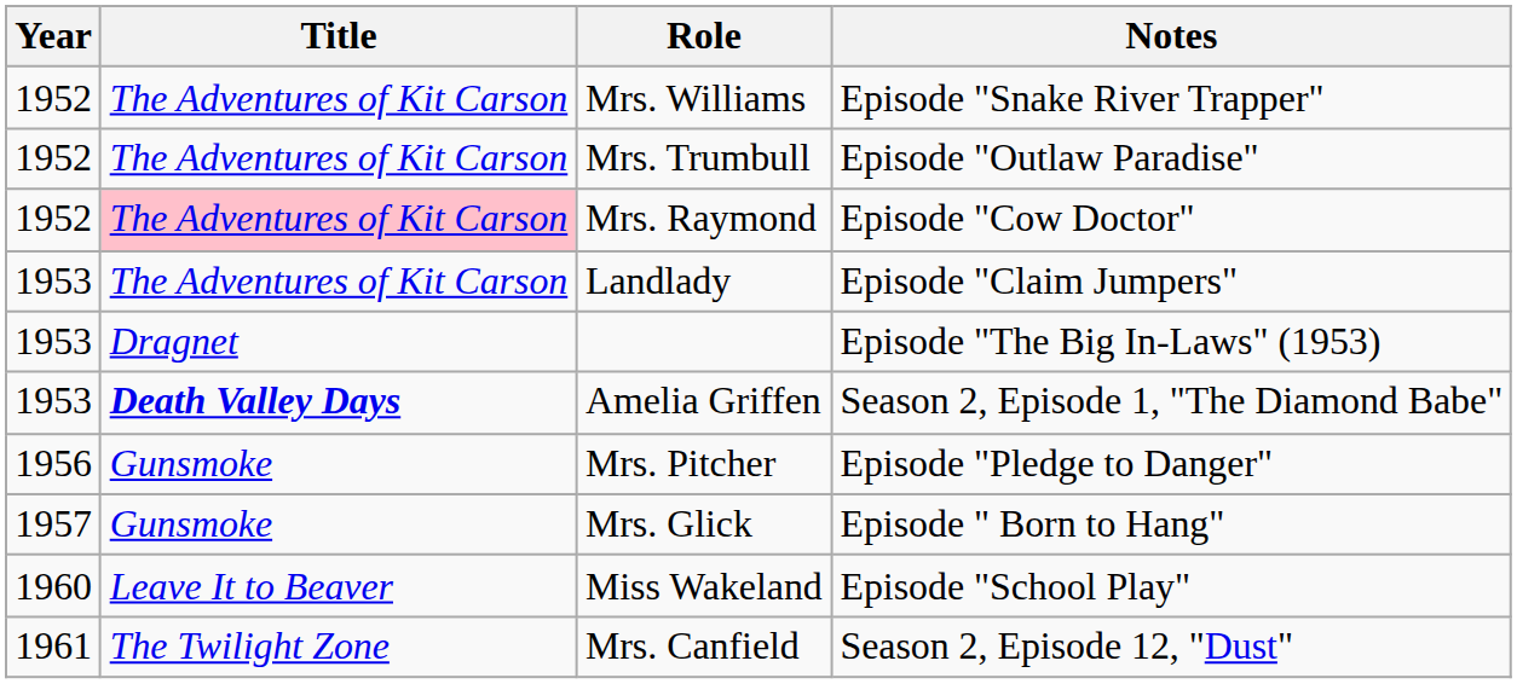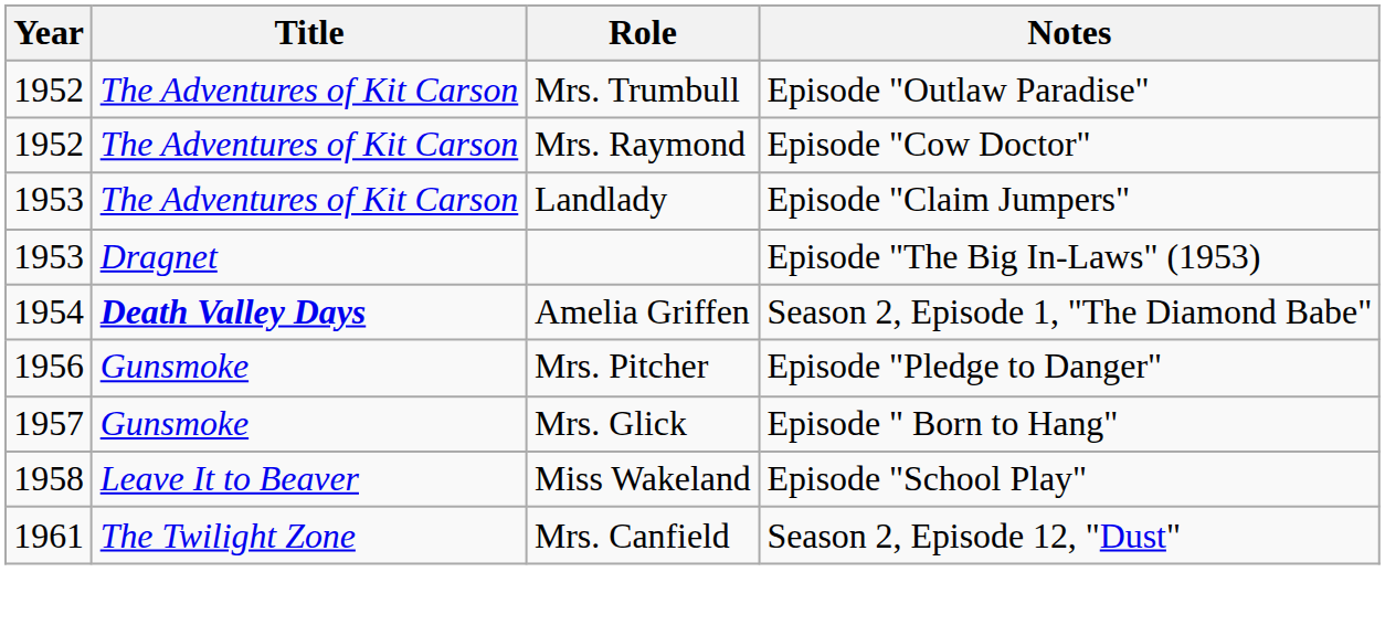- row: 1952 | The Adventures of Kit Carson | Mrs. Williams | Episode "Snake River Trapper"
Mrs. Raymond | Title: pink background -> no background
Amelia Griffen | Year: 1953 -> 1954
Miss Wakeland | Year: 1960 -> 1958
